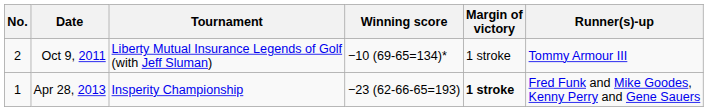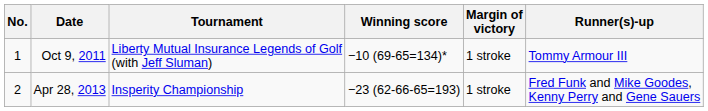Oct 9, 2011 | No.: 2 -> 1
Apr 28, 2013 | No.: 1 -> 2
Apr 28, 2013 | Margin of victory: bold -> normal
